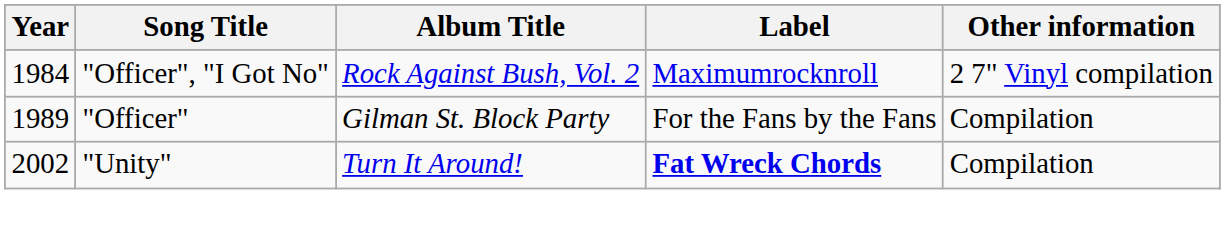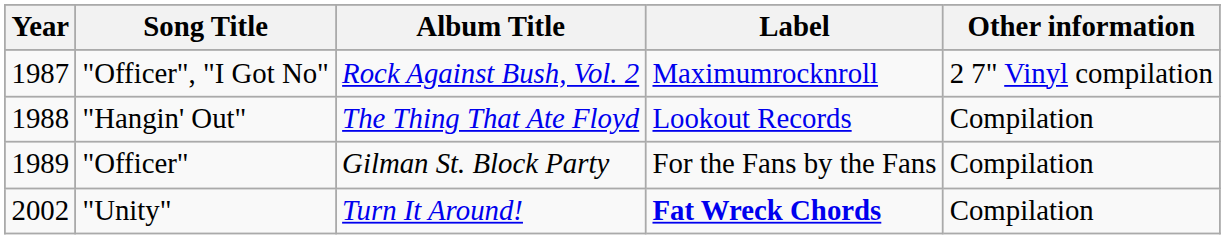"Officer", "I Got No" | Year: 1984 -> 1987
+ row: 1988 | "Hangin' Out" | The Thing That Ate Floyd | Lookout Records | Compilation
